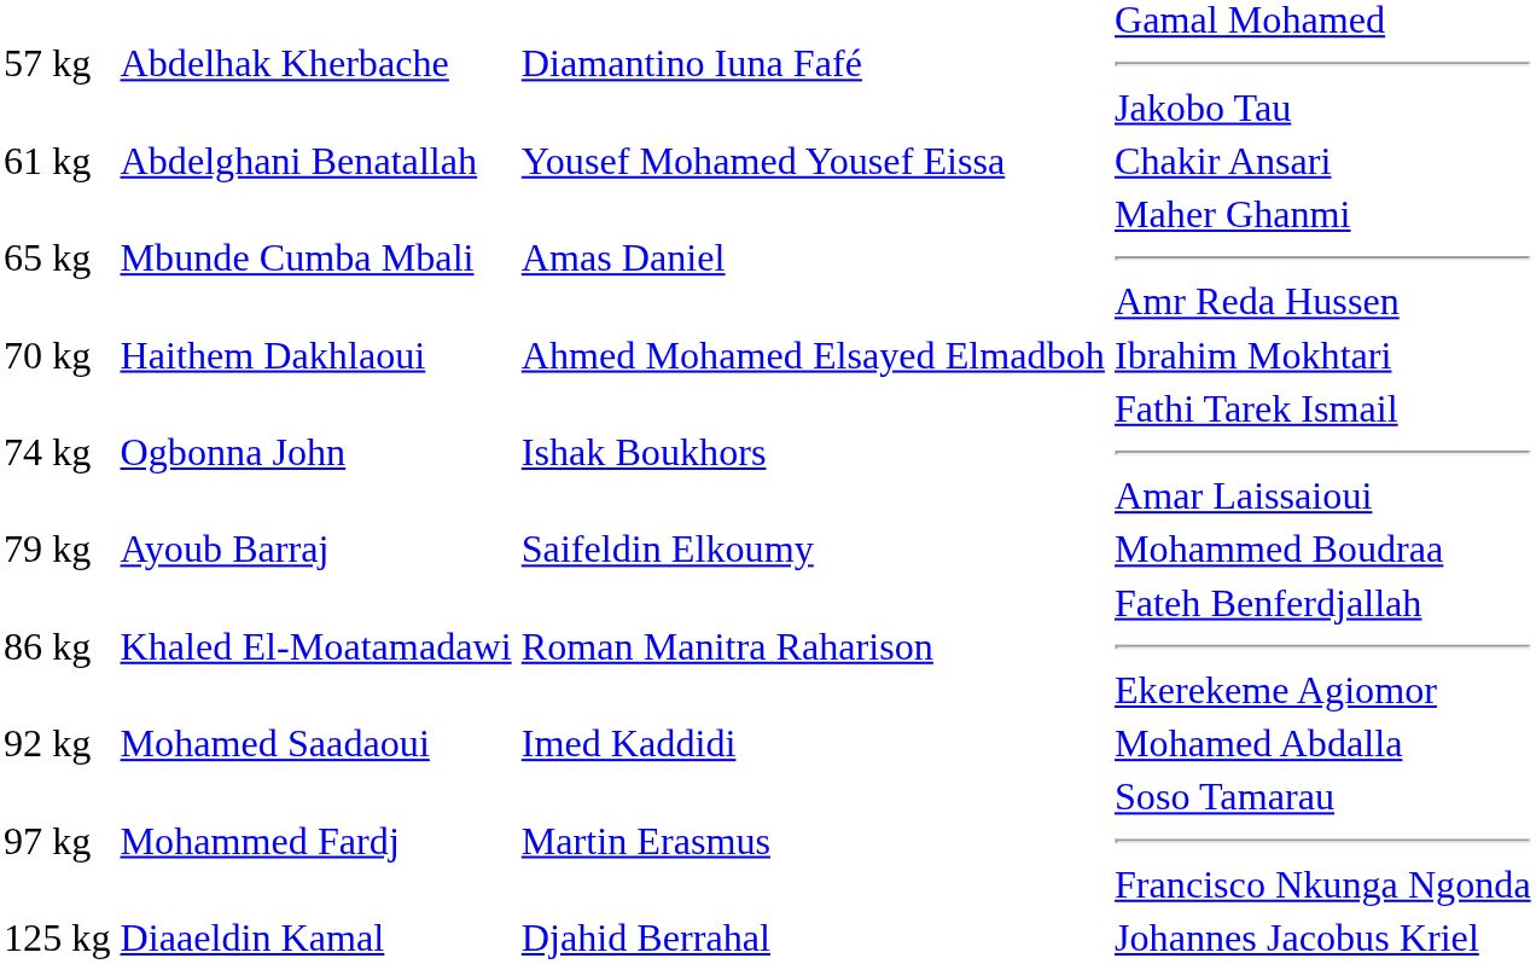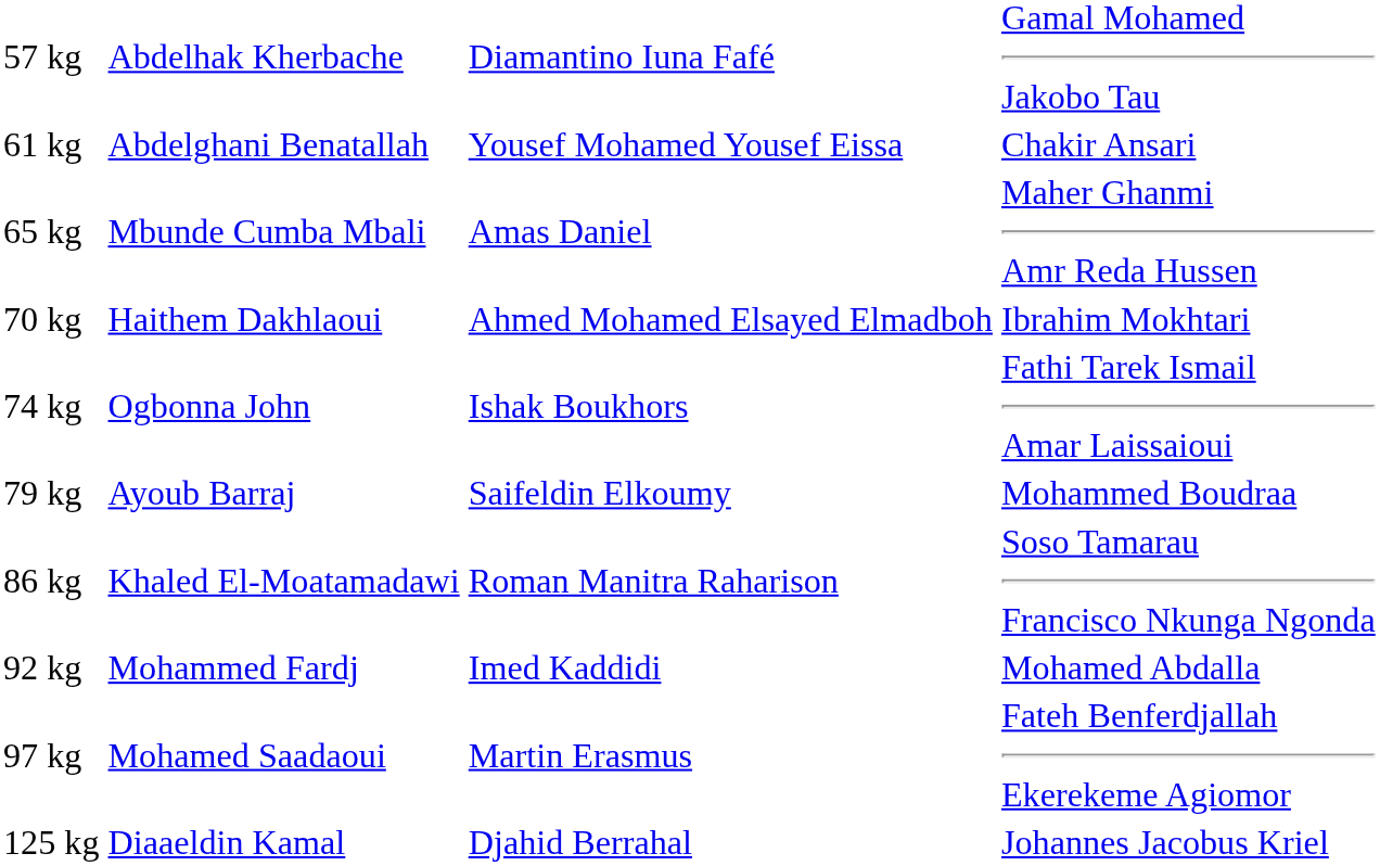86 kg | column 4: Fateh Benferdjallah Ekerekeme Agiomor -> Soso Tamarau Francisco Nkunga Ngonda
92 kg | column 2: Mohamed Saadaoui -> Mohammed Fardj
97 kg | column 2: Mohammed Fardj -> Mohamed Saadaoui
97 kg | column 4: Soso Tamarau Francisco Nkunga Ngonda -> Fateh Benferdjallah Ekerekeme Agiomor
